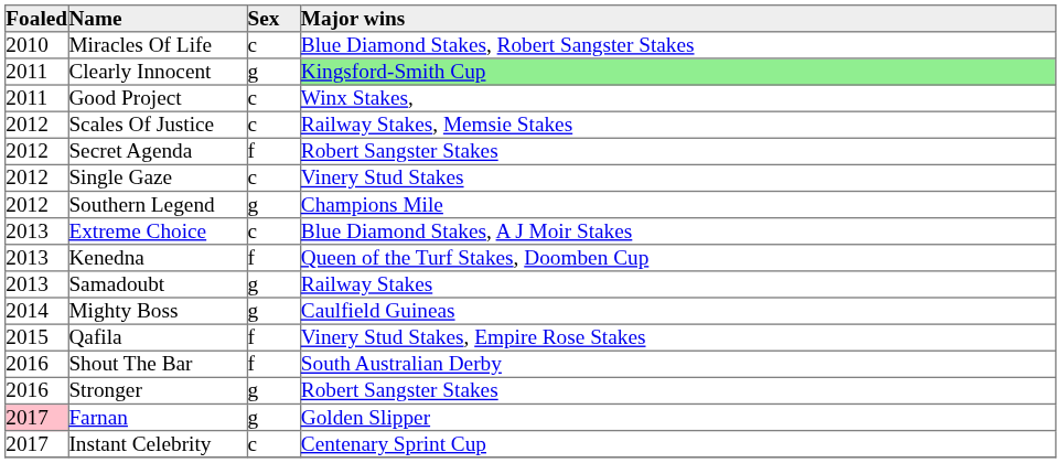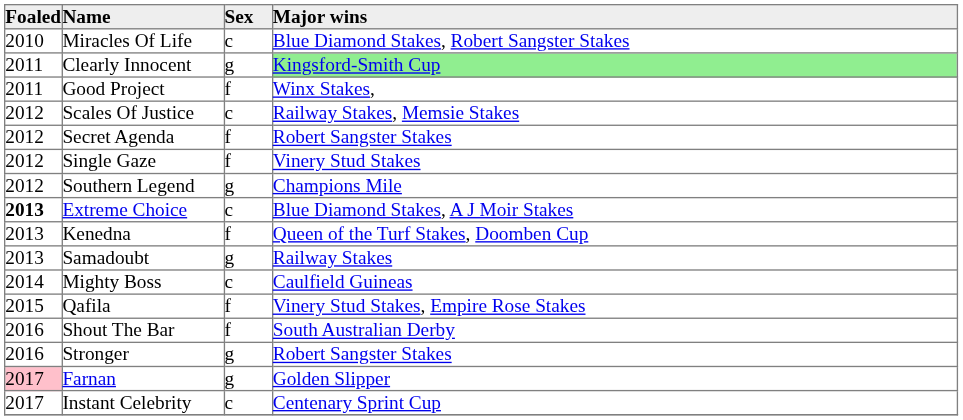Good Project | Sex: c -> f
Single Gaze | Sex: c -> f
Extreme Choice | Foaled: normal -> bold
Mighty Boss | Sex: g -> c
